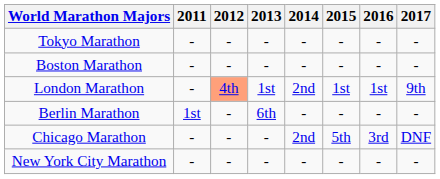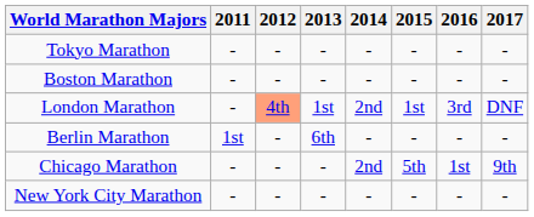London Marathon | 2016: 1st -> 3rd
London Marathon | 2017: 9th -> DNF
Chicago Marathon | 2016: 3rd -> 1st
Chicago Marathon | 2017: DNF -> 9th
